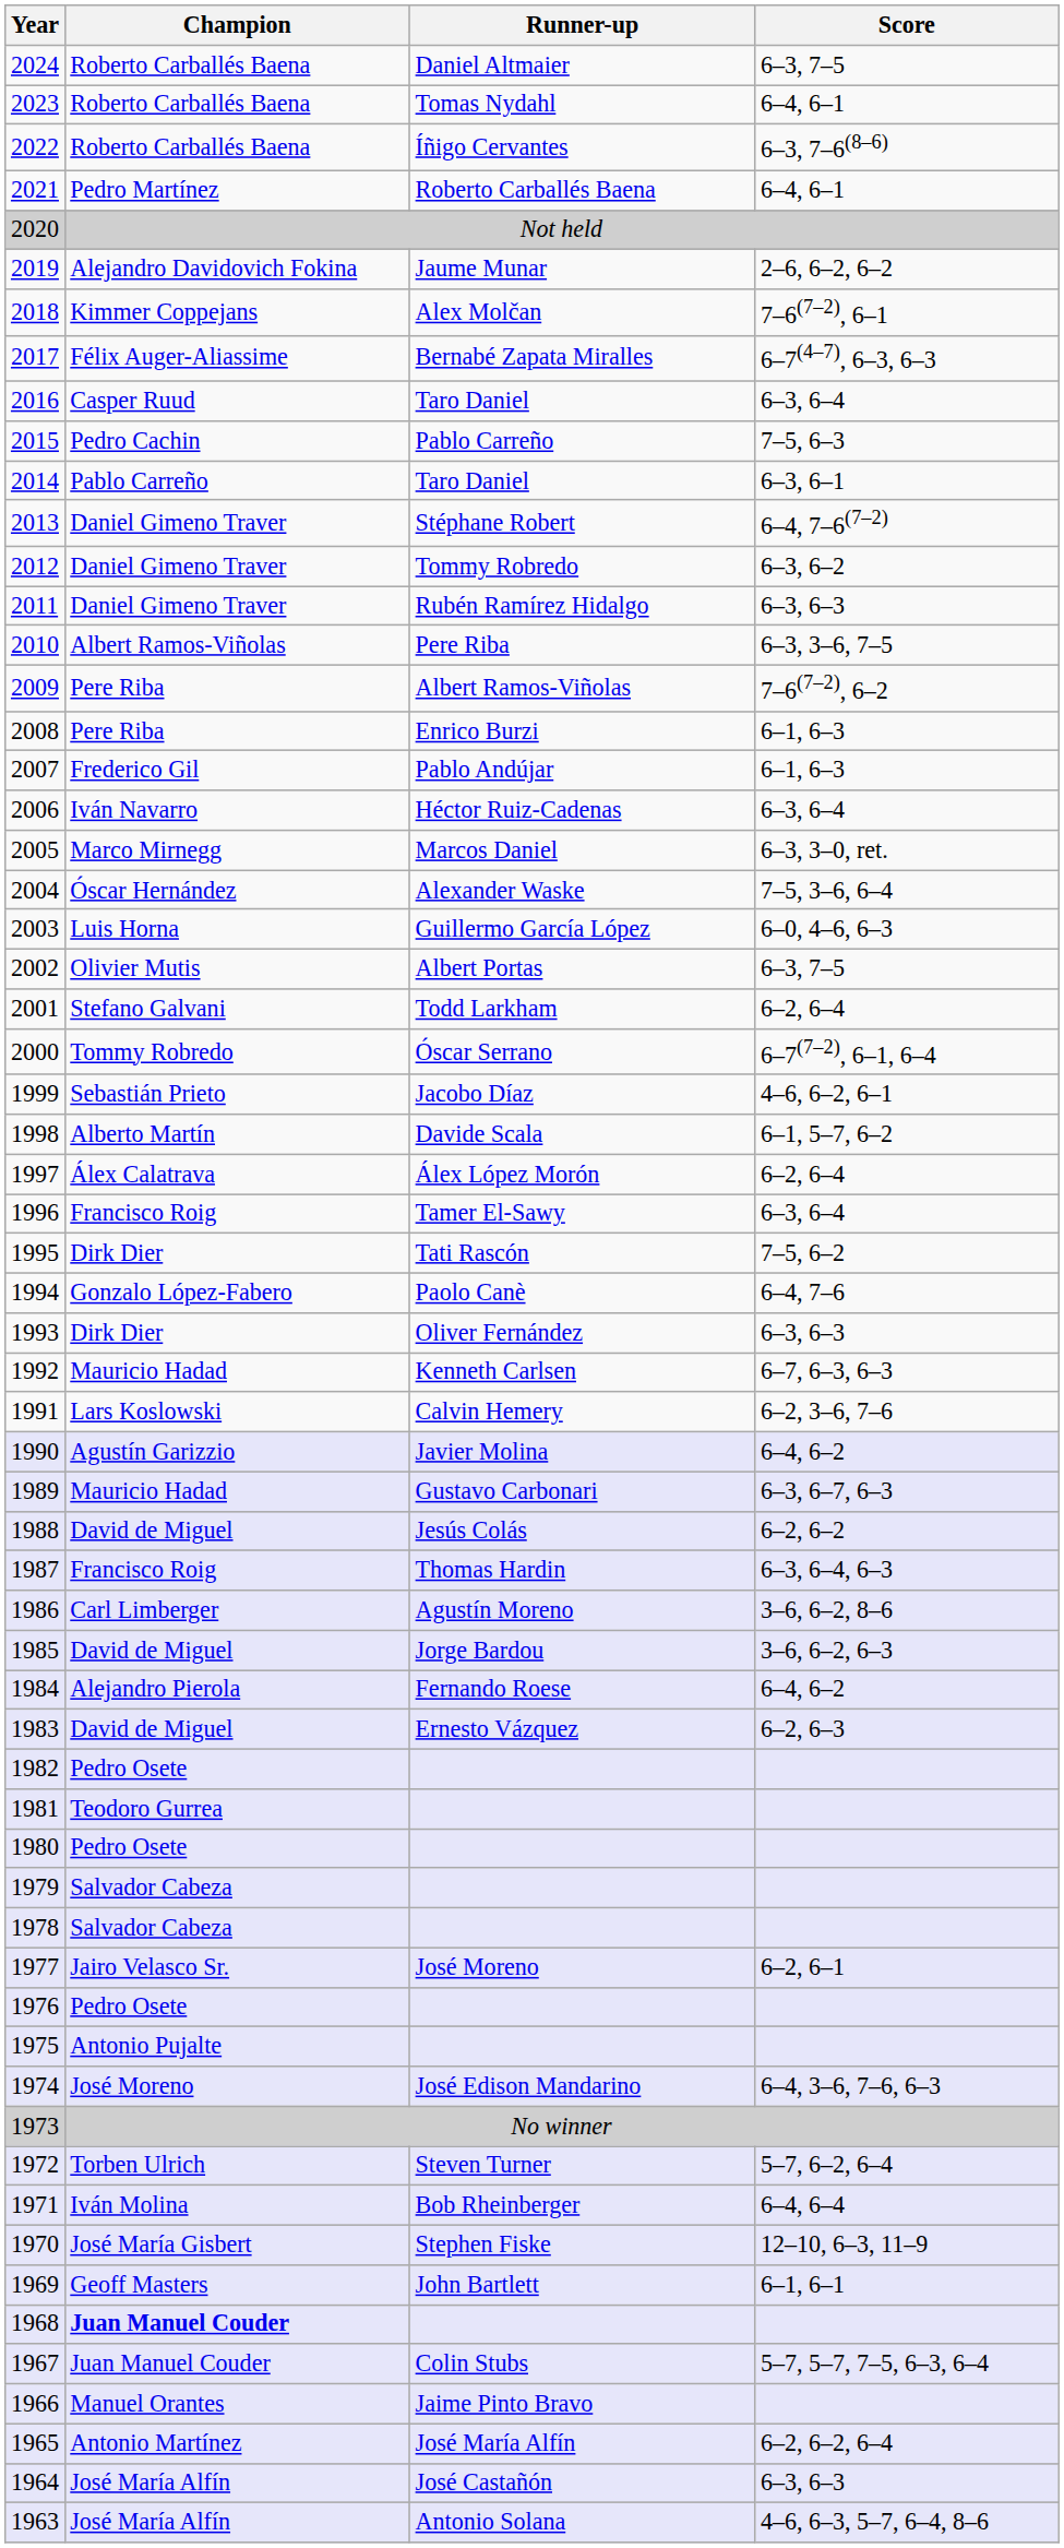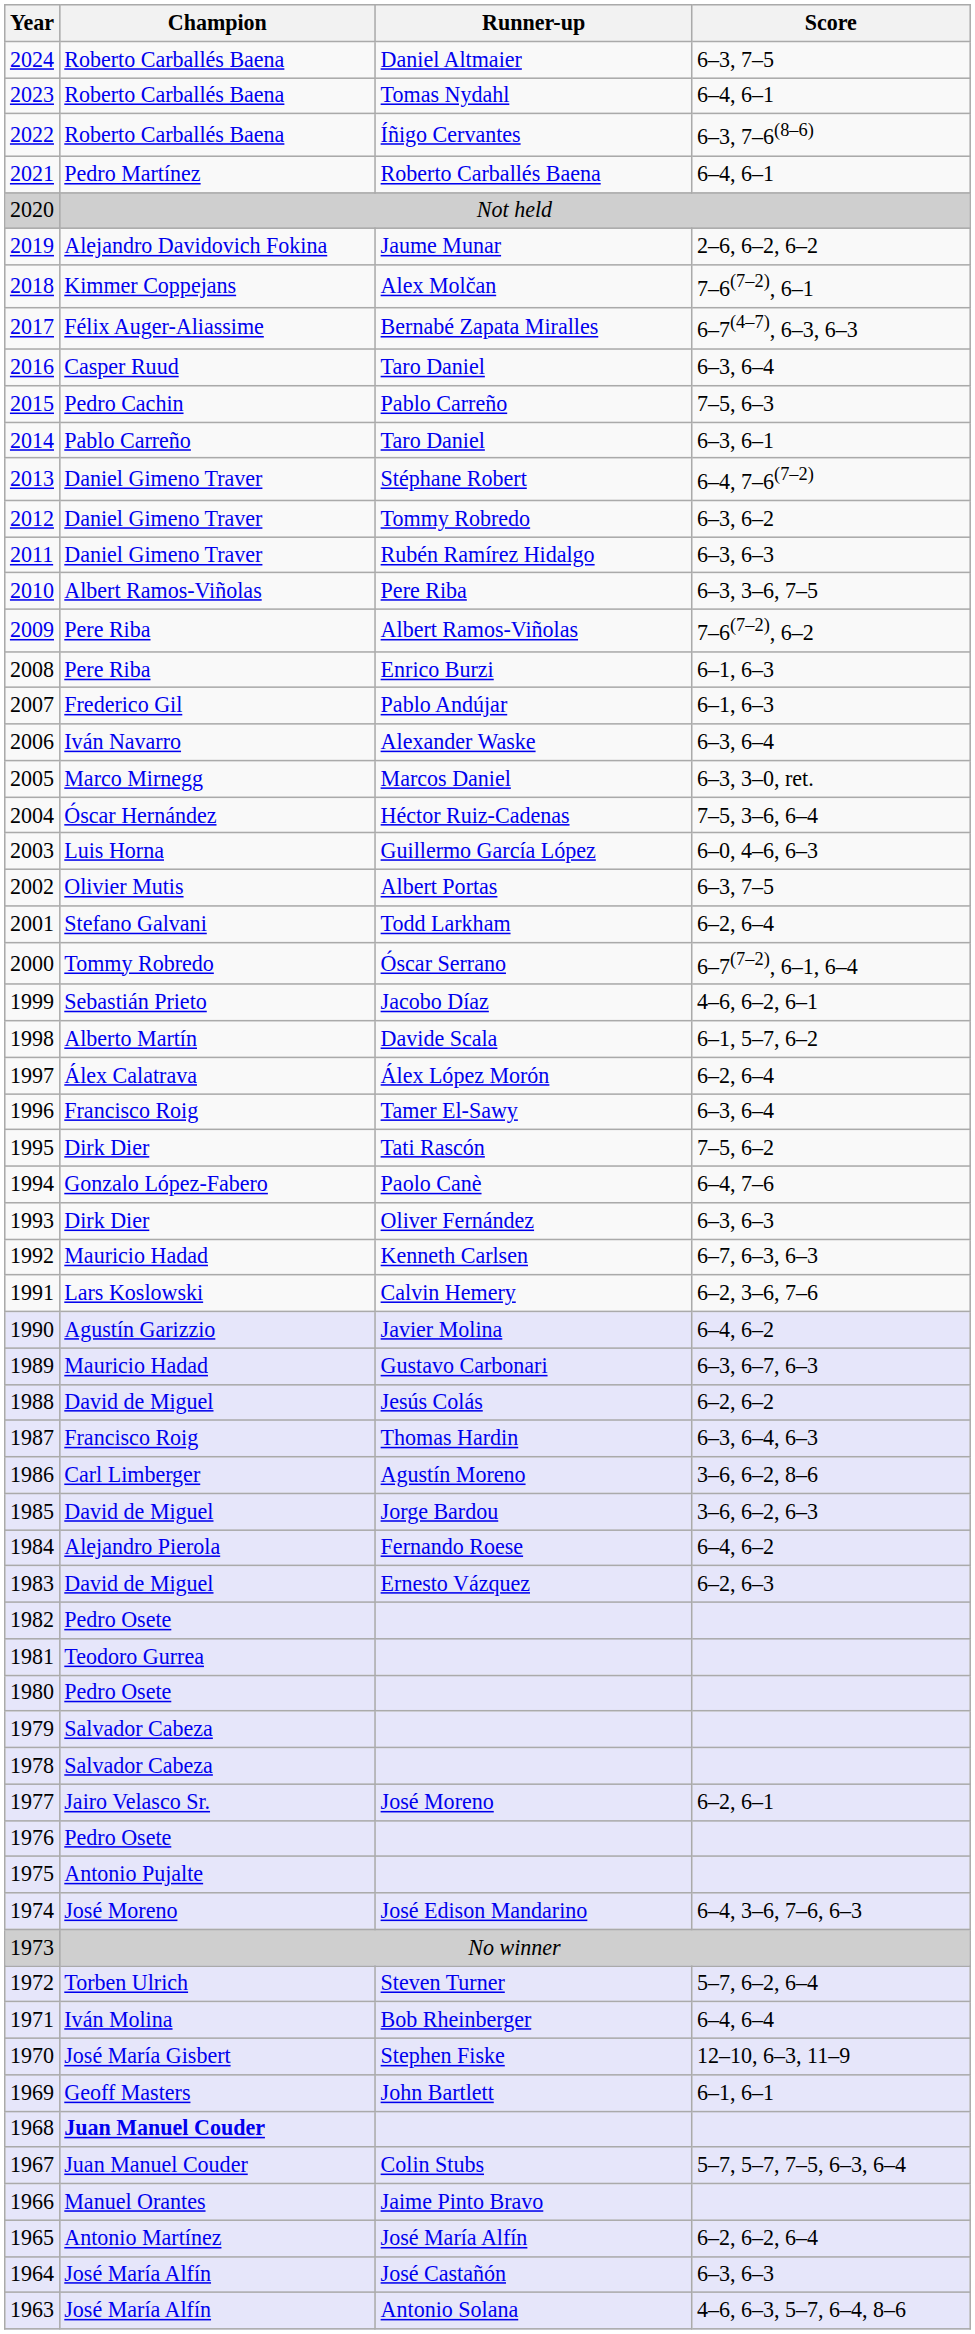2006 | Runner-up: Héctor Ruiz-Cadenas -> Alexander Waske
2004 | Runner-up: Alexander Waske -> Héctor Ruiz-Cadenas
